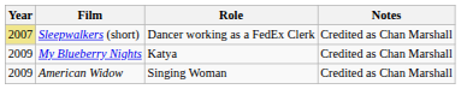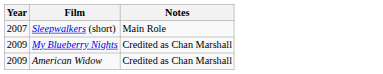- column: Role | Dancer working as a FedEx Clerk | Katya | Singing Woman
Sleepwalkers (short) | Year: khaki background -> no background
Sleepwalkers (short) | Notes: Credited as Chan Marshall -> Main Role
